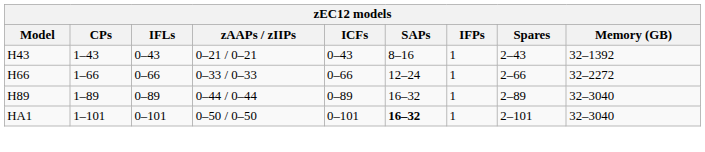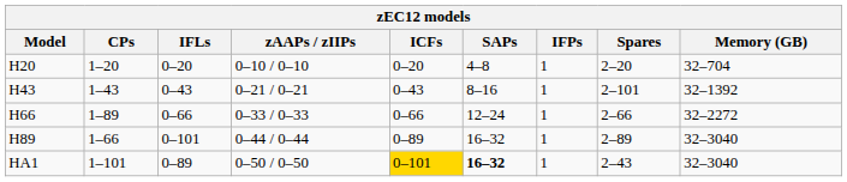+ row: H20 | 1–20 | 0–20 | 0–10 / 0–10 | 0–20 | 4–8 | 1 | 2–20 | 32–704
H43 | Spares: 2–43 -> 2–101
H66 | CPs: 1–66 -> 1–89
H89 | CPs: 1–89 -> 1–66
H89 | IFLs: 0–89 -> 0–101
HA1 | IFLs: 0–101 -> 0–89
HA1 | ICFs: no background -> gold background
HA1 | Spares: 2–101 -> 2–43
